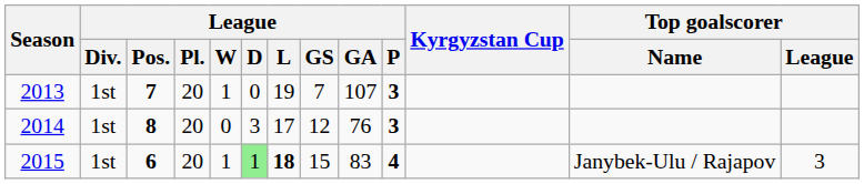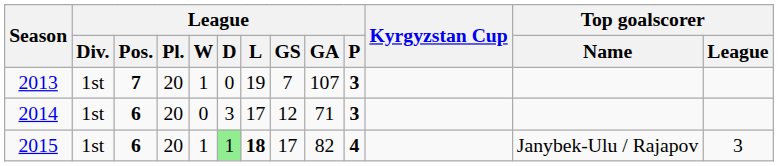2014 | League / Pos.: 8 -> 6
2014 | League / GA: 76 -> 71
2015 | League / GS: 15 -> 17
2015 | League / GA: 83 -> 82
